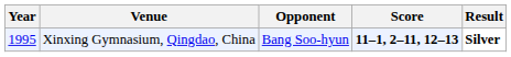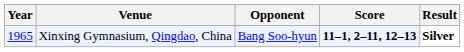Xinxing Gymnasium, Qingdao, China | Year: 1995 -> 1965
